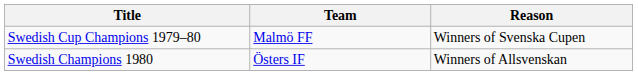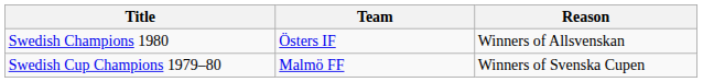rows swapped: Swedish Champions 1980 <-> Swedish Cup Champions 1979–80
